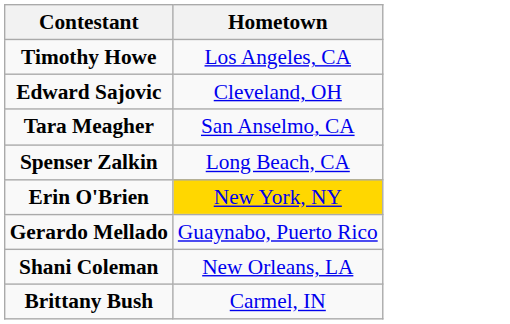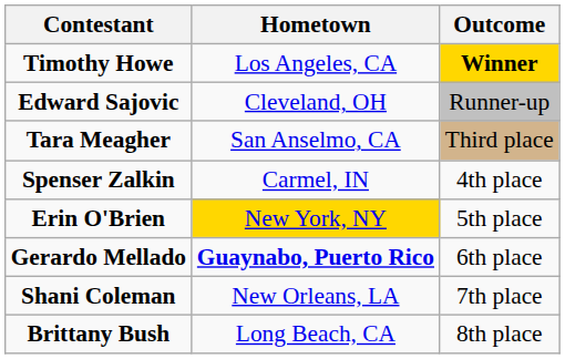+ column: Outcome | Winner | Runner-up | Third place | 4th place | 5th place | 6th place | 7th place | 8th place
Spenser Zalkin | Hometown: Long Beach, CA -> Carmel, IN
Gerardo Mellado | Hometown: normal -> bold
Brittany Bush | Hometown: Carmel, IN -> Long Beach, CA
